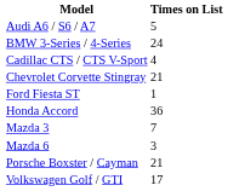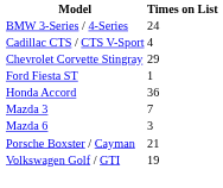- row: Audi A6 / S6 / A7 | 5
Chevrolet Corvette Stingray | Times on List: 21 -> 29
Volkswagen Golf / GTI | Times on List: 17 -> 19
